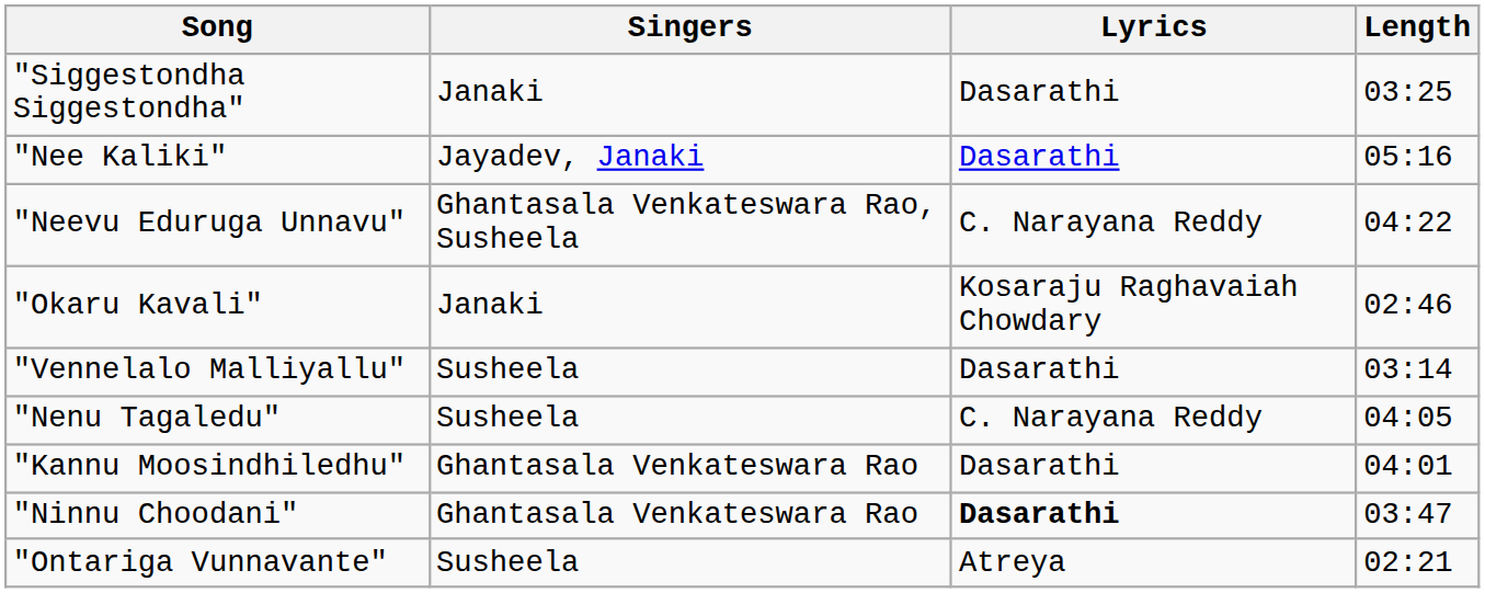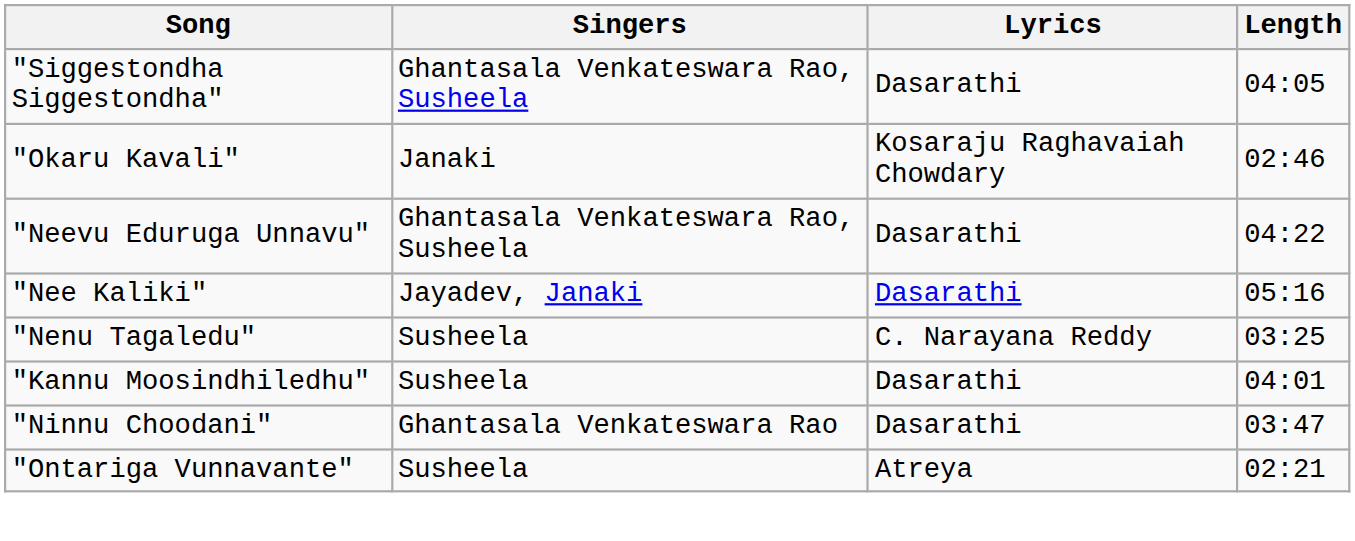"Siggestondha Siggestondha" | Singers: Janaki -> Ghantasala Venkateswara Rao, Susheela
"Siggestondha Siggestondha" | Length: 03:25 -> 04:05
rows swapped: "Nee Kaliki" <-> "Okaru Kavali"
"Neevu Eduruga Unnavu" | Lyrics: C. Narayana Reddy -> Dasarathi
- row: "Vennelalo Malliyallu" | Susheela | Dasarathi | 03:14
"Nenu Tagaledu" | Length: 04:05 -> 03:25
"Kannu Moosindhiledhu" | Singers: Ghantasala Venkateswara Rao -> Susheela
"Ninnu Choodani" | Lyrics: bold -> normal
